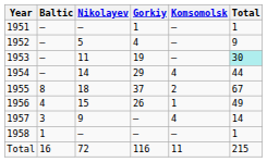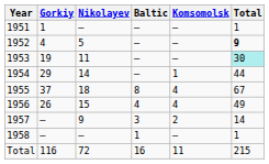columns swapped: Gorkiy <-> Baltic
1952 | Total: normal -> bold
1954 | Komsomolsk: 4 -> 1
1955 | Komsomolsk: 2 -> 4
1956 | Komsomolsk: 1 -> 4
1957 | Komsomolsk: 4 -> 2
